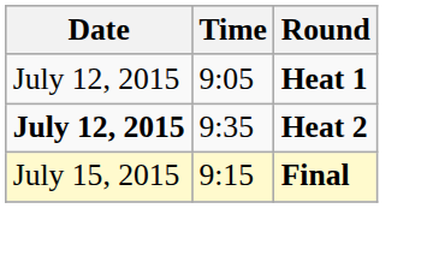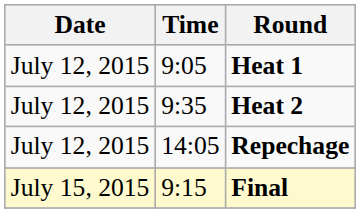Heat 2 | Date: bold -> normal
+ row: July 12, 2015 | 14:05 | Repechage
